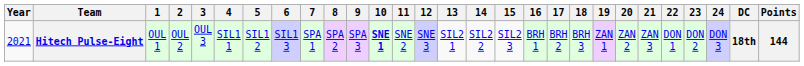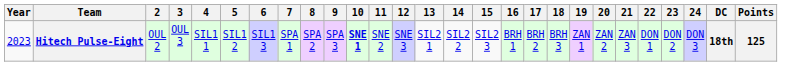- column: 1 | OUL 1
Hitech Pulse-Eight | Year: 2021 -> 2023
Hitech Pulse-Eight | Points: 144 -> 125
